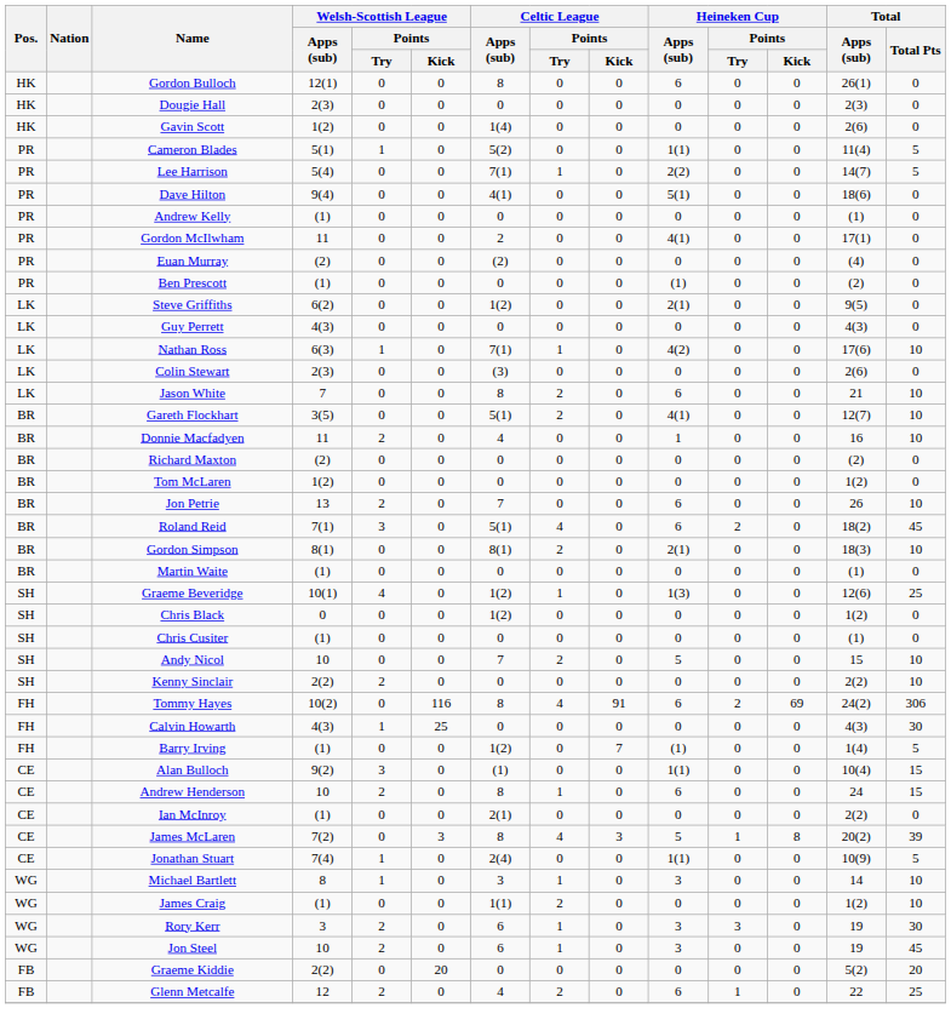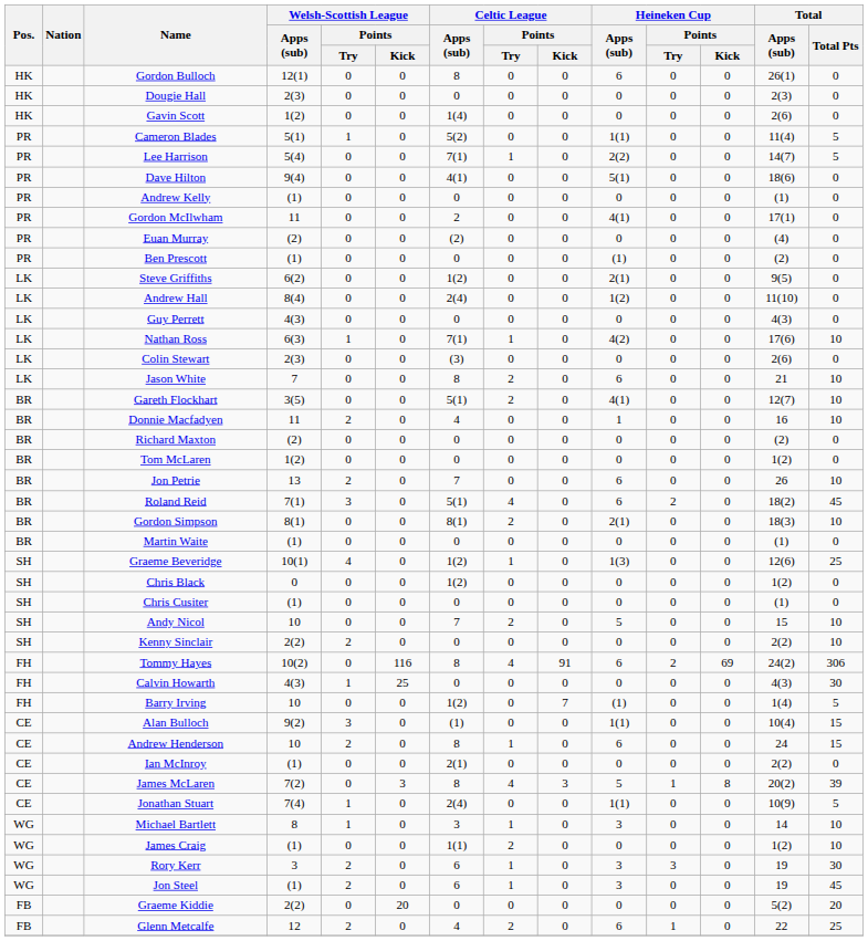+ row: LK | Andrew Hall | 8(4) | 0 | 0 | 2(4) | 0 | 0 | 1(2) | 0 | 0 | 11(10) | 0
Barry Irving | Welsh-Scottish League / Apps (sub): (1) -> 10
Jon Steel | Welsh-Scottish League / Apps (sub): 10 -> (1)
